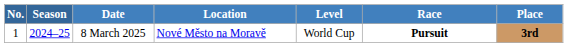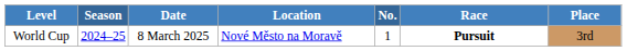columns swapped: No. <-> Level
8 March 2025 | Place: bold -> normal
